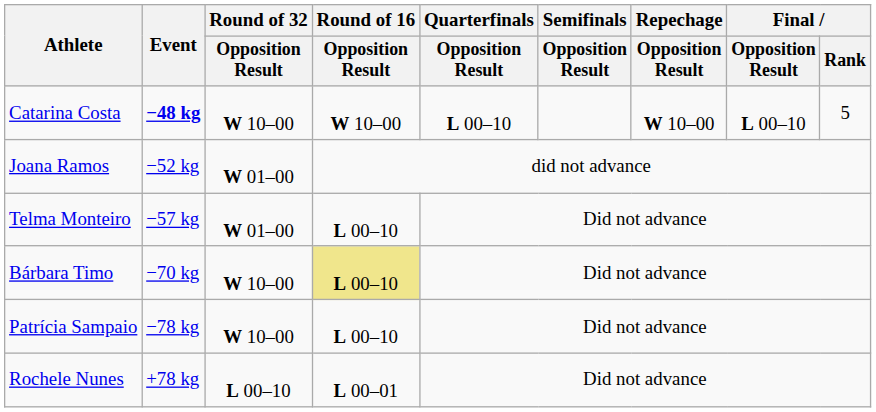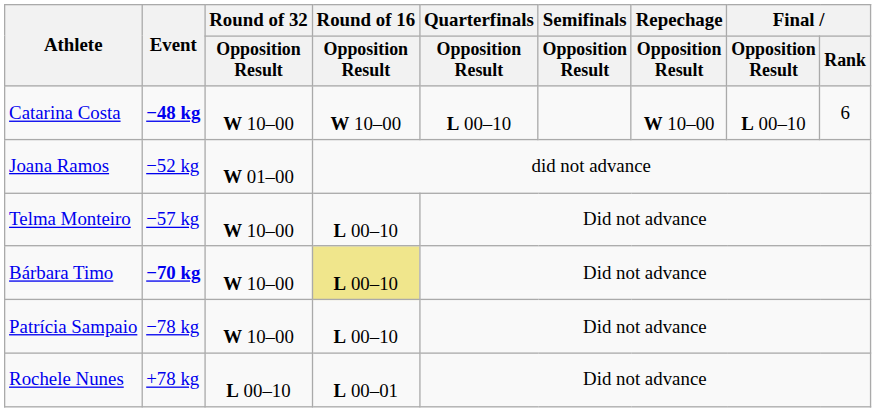Catarina Costa | Final / Rank: 5 -> 6
Telma Monteiro | Round of 32 / Opposition Result: W 01–00 -> W 10–00
Bárbara Timo | Event: normal -> bold
